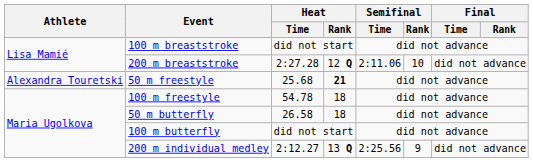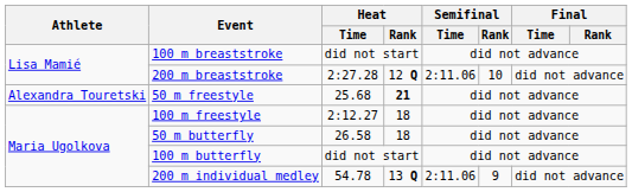100 m freestyle | Heat / Time: 54.78 -> 2:12.27
200 m individual medley | Heat / Time: 2:12.27 -> 54.78
200 m individual medley | Semifinal / Time: 2:25.56 -> 2:11.06
